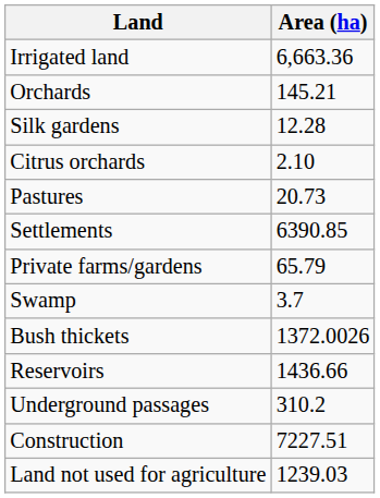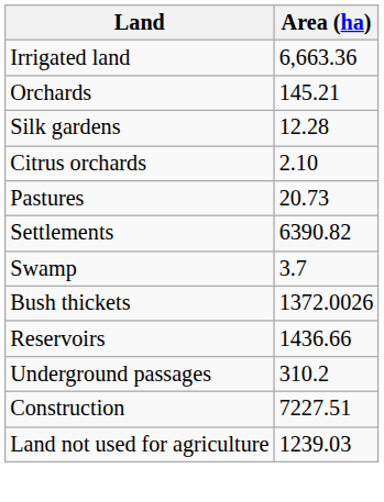Settlements | Area (ha): 6390.85 -> 6390.82
- row: Private farms/gardens | 65.79
